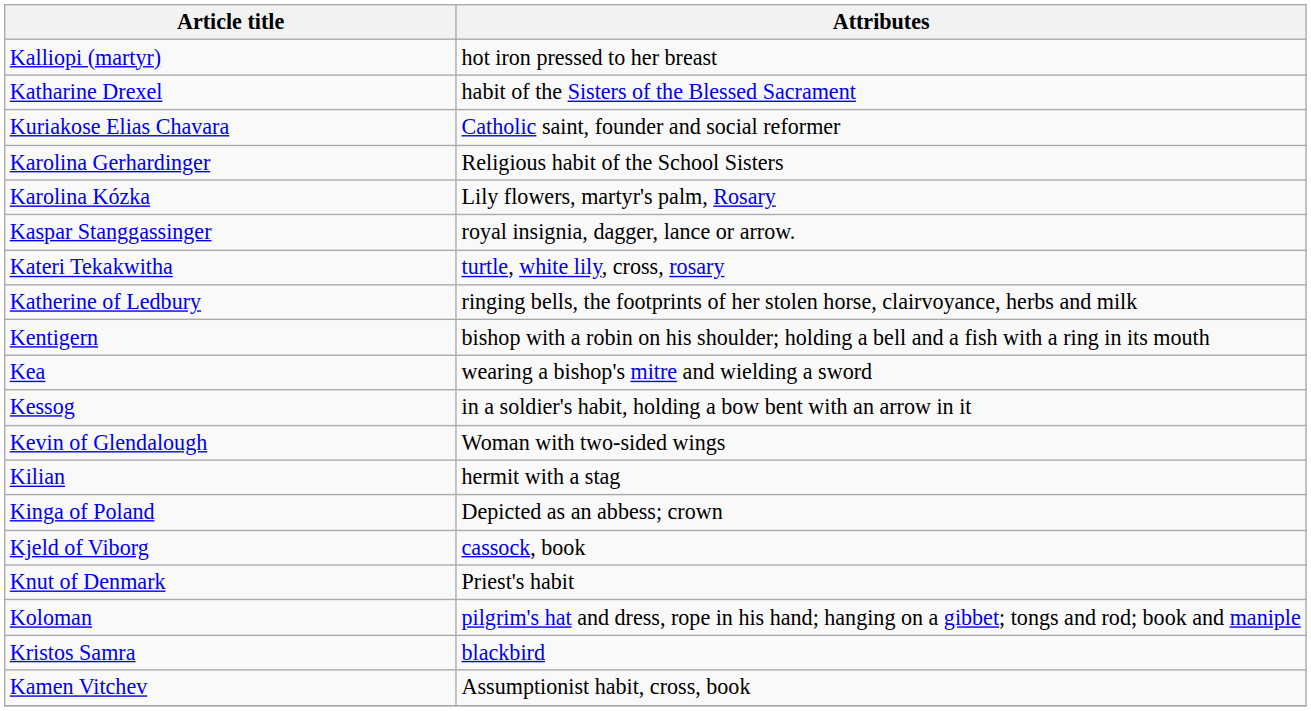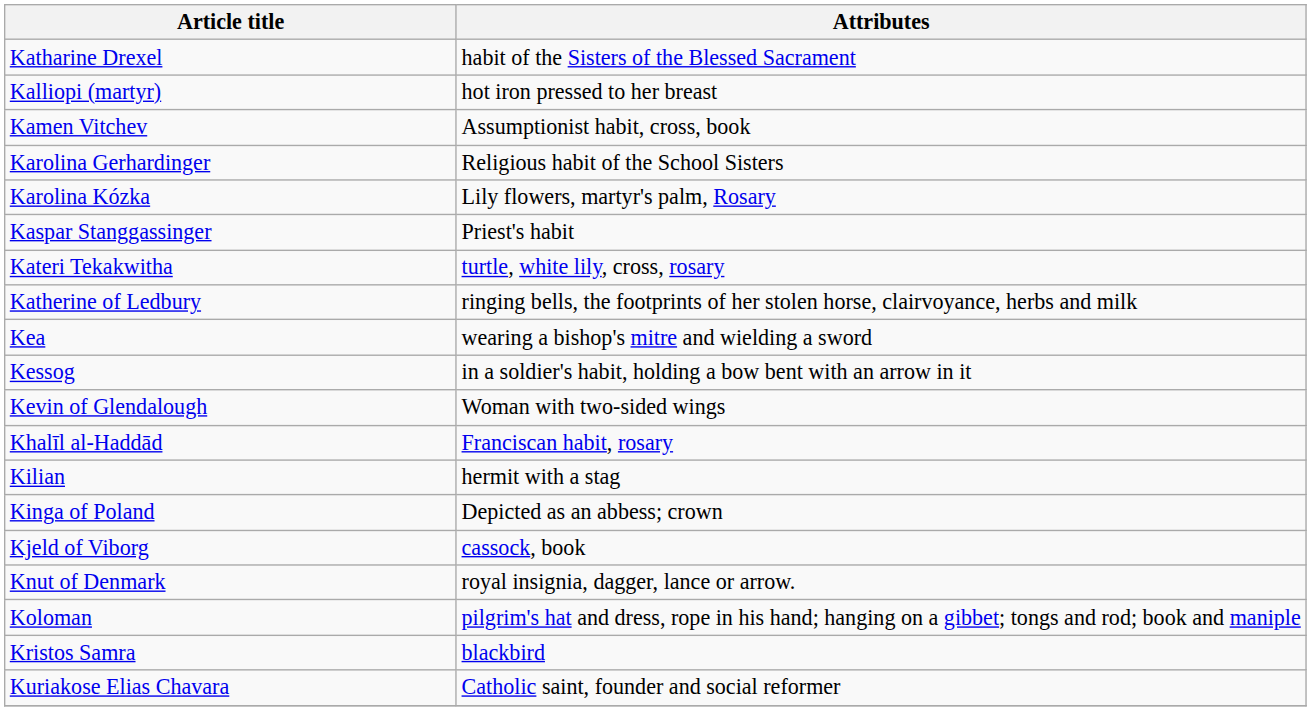rows swapped: Katharine Drexel <-> Kalliopi (martyr)
rows swapped: Kamen Vitchev <-> Kuriakose Elias Chavara
Kaspar Stanggassinger | Attributes: royal insignia, dagger, lance or arrow. -> Priest's habit
- row: Kentigern | bishop with a robin on his shoulder; holding a bell and a fish with a ring in its mouth
+ row: Khalīl al-Haddād | Franciscan habit, rosary
Knut of Denmark | Attributes: Priest's habit -> royal insignia, dagger, lance or arrow.
